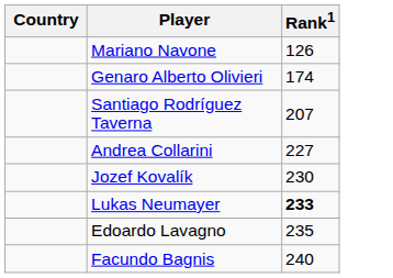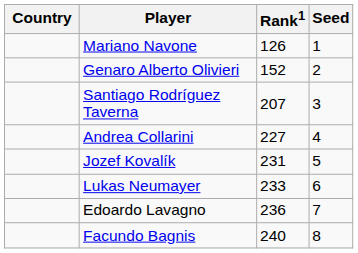+ column: Seed | 1 | 2 | 3 | 4 | 5 | 6 | 7 | 8
Genaro Alberto Olivieri | Rank1: 174 -> 152
Jozef Kovalík | Rank1: 230 -> 231
Lukas Neumayer | Rank1: bold -> normal
Edoardo Lavagno | Rank1: 235 -> 236
